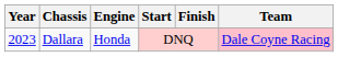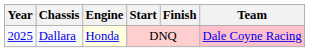Dallara | Year: 2023 -> 2025
Dallara | Engine: no background -> lightyellow background
